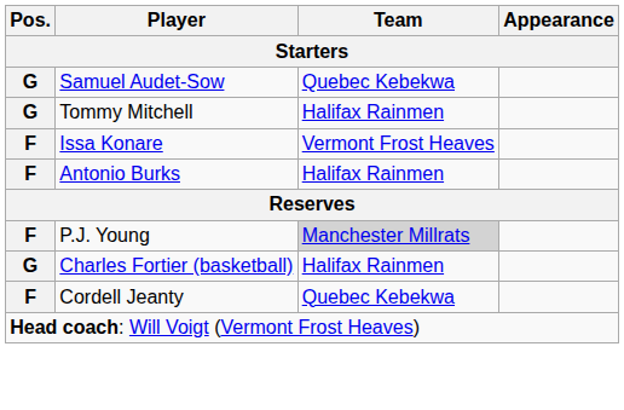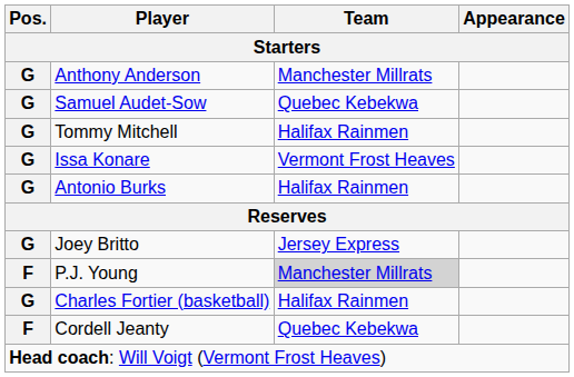+ row: G | Anthony Anderson | Manchester Millrats
Issa Konare | Pos.: F -> G
Antonio Burks | Pos.: F -> G
+ row: G | Joey Britto | Jersey Express
